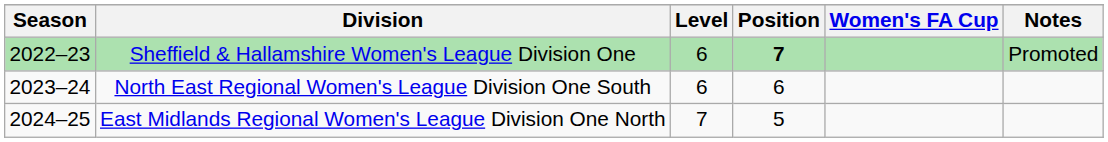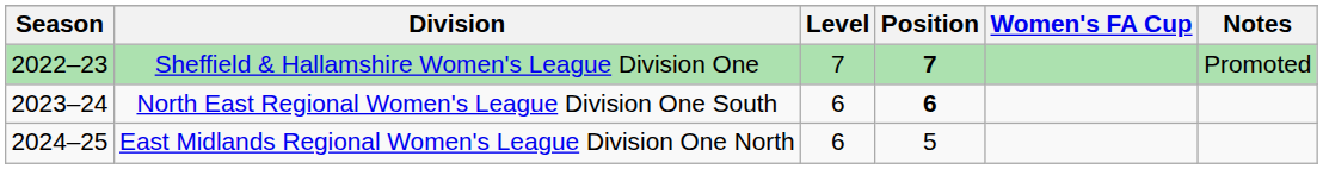Sheffield & Hallamshire Women's League Division One | Level: 6 -> 7
North East Regional Women's League Division One South | Position: normal -> bold
East Midlands Regional Women's League Division One North | Level: 7 -> 6
